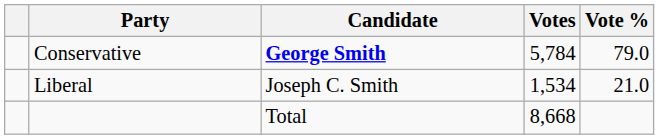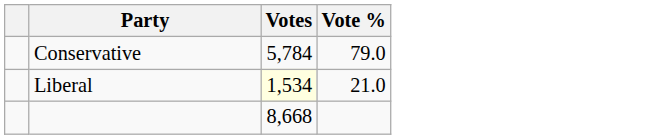- column: Candidate | George Smith | Joseph C. Smith | Total
Liberal | Votes: no background -> lightyellow background
